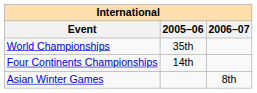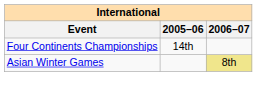- row: World Championships | 35th
Asian Winter Games | 2006–07: no background -> khaki background
